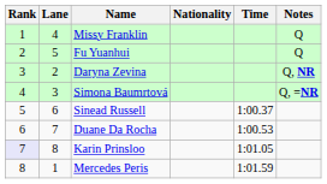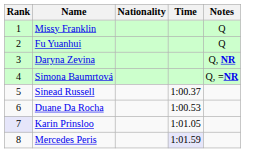- column: Lane | 4 | 5 | 2 | 3 | 6 | 7 | 8 | 1
Mercedes Peris | Time: no background -> lavender background
